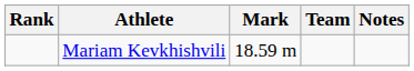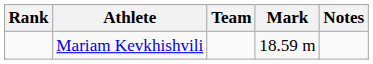columns swapped: Team <-> Mark
